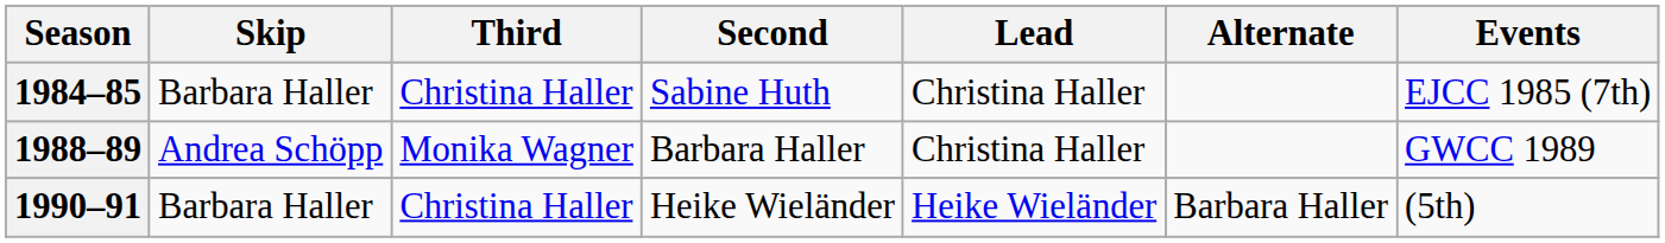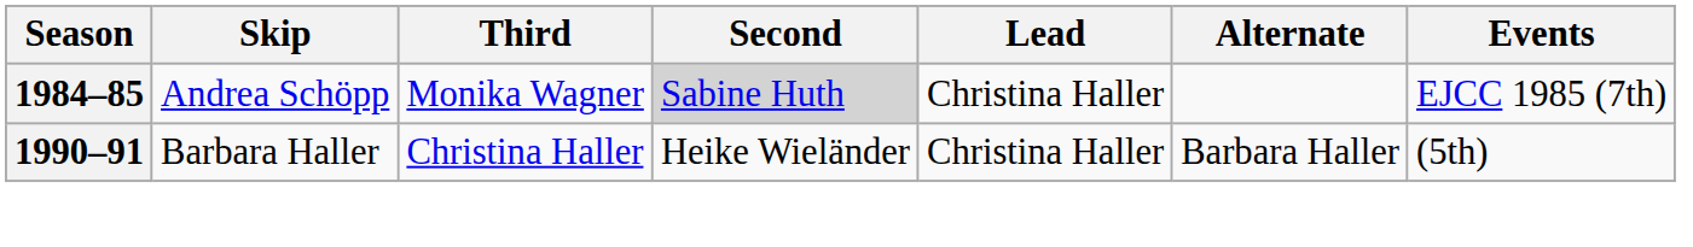1984–85 | Skip: Barbara Haller -> Andrea Schöpp
1984–85 | Third: Christina Haller -> Monika Wagner
1984–85 | Second: no background -> lightgrey background
- row: 1988–89 | Andrea Schöpp | Monika Wagner | Barbara Haller | Christina Haller | GWCC 1989
1990–91 | Lead: Heike Wieländer -> Christina Haller
